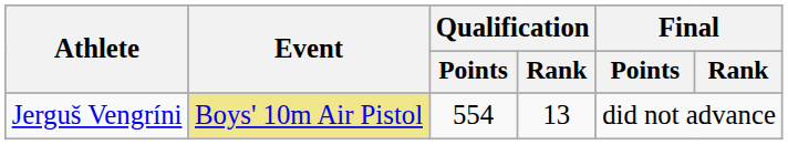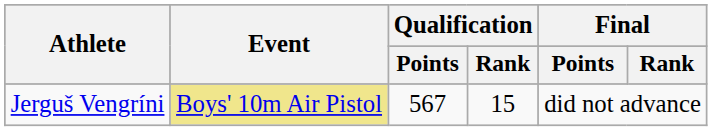Jerguš Vengríni | Qualification / Points: 554 -> 567
Jerguš Vengríni | Qualification / Rank: 13 -> 15
